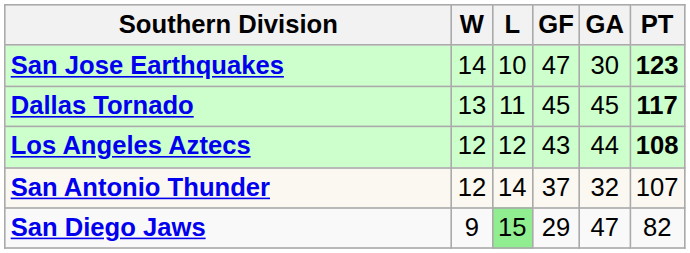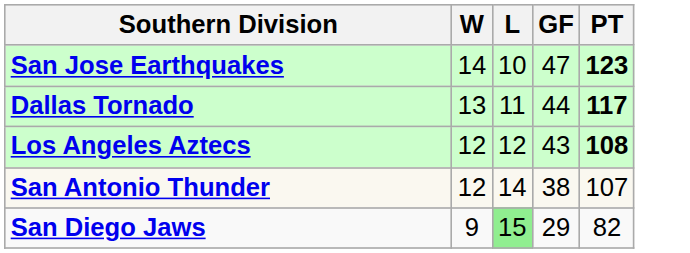- column: GA | 30 | 45 | 44 | 32 | 47
Dallas Tornado | GF: 45 -> 44
San Antonio Thunder | GF: 37 -> 38
